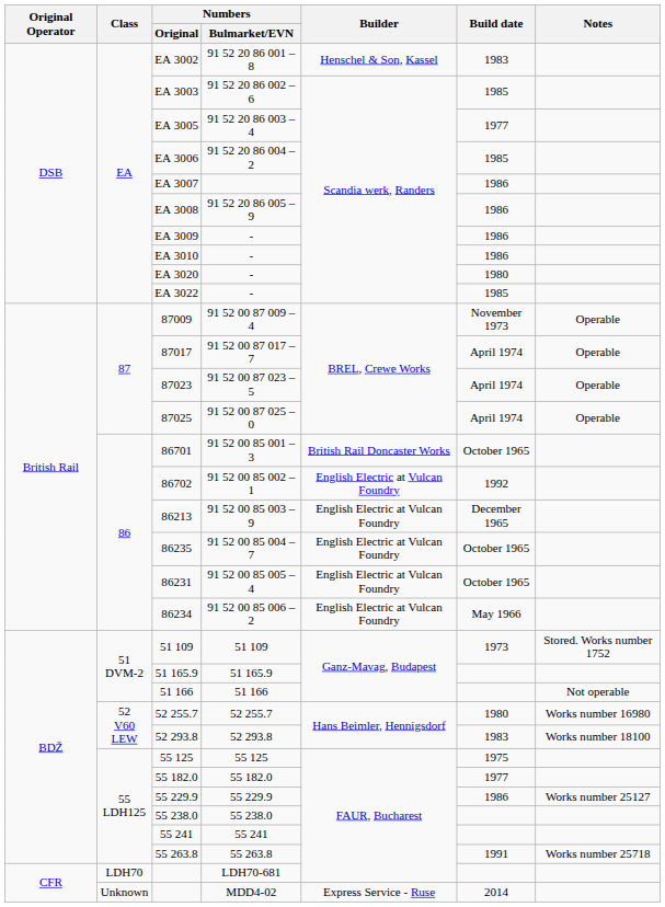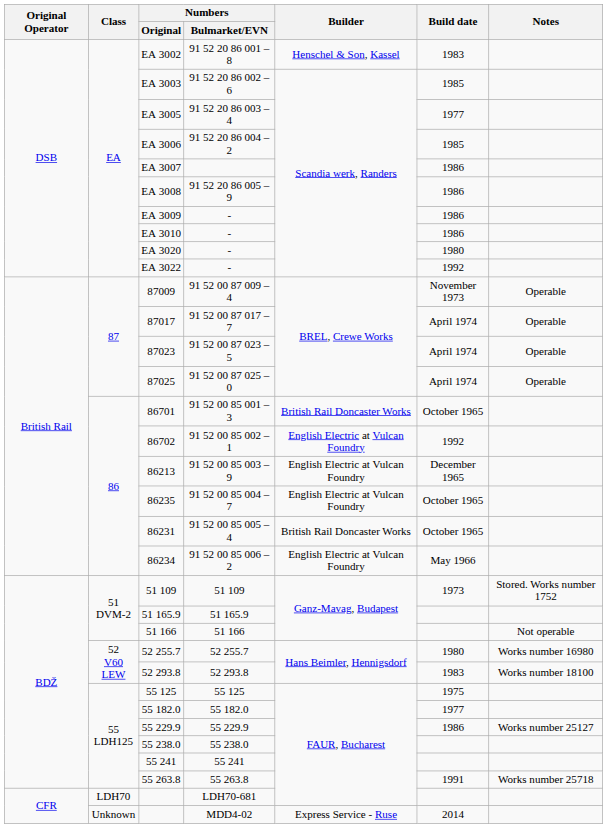ЕА 3022 | Build date: 1985 -> 1992
86231 | Builder: English Electric at Vulcan Foundry -> British Rail Doncaster Works
